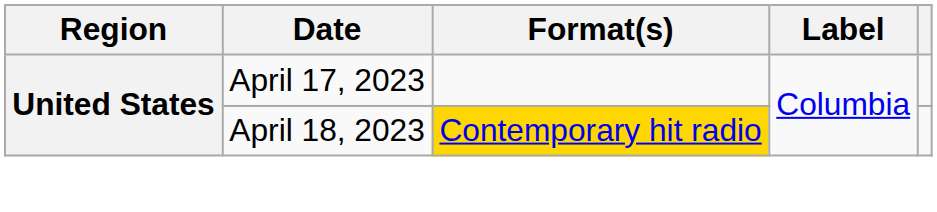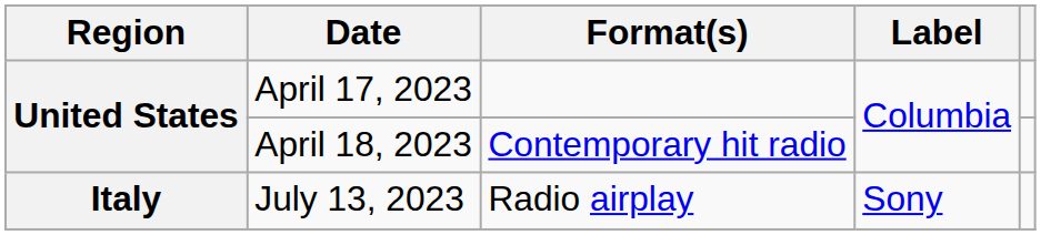April 18, 2023 | Format(s): gold background -> no background
+ row: Italy | July 13, 2023 | Radio airplay | Sony
